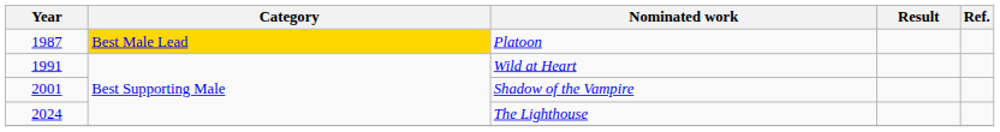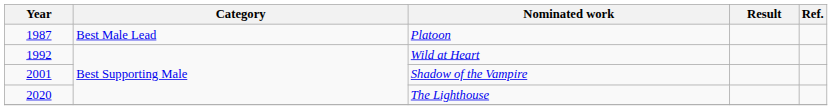Platoon | Category: gold background -> no background
Wild at Heart | Year: 1991 -> 1992
The Lighthouse | Year: 2024 -> 2020
